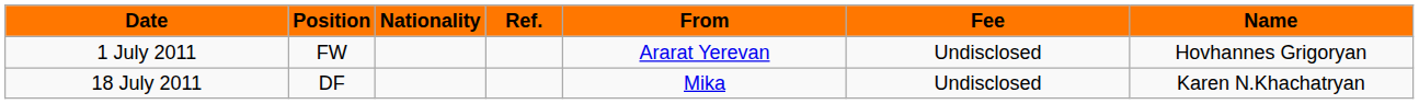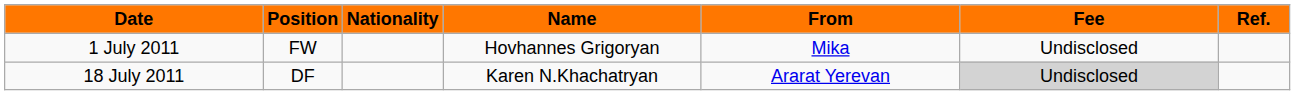columns swapped: Name <-> Ref.
1 July 2011 | From: Ararat Yerevan -> Mika
18 July 2011 | From: Mika -> Ararat Yerevan
18 July 2011 | Fee: no background -> lightgrey background
